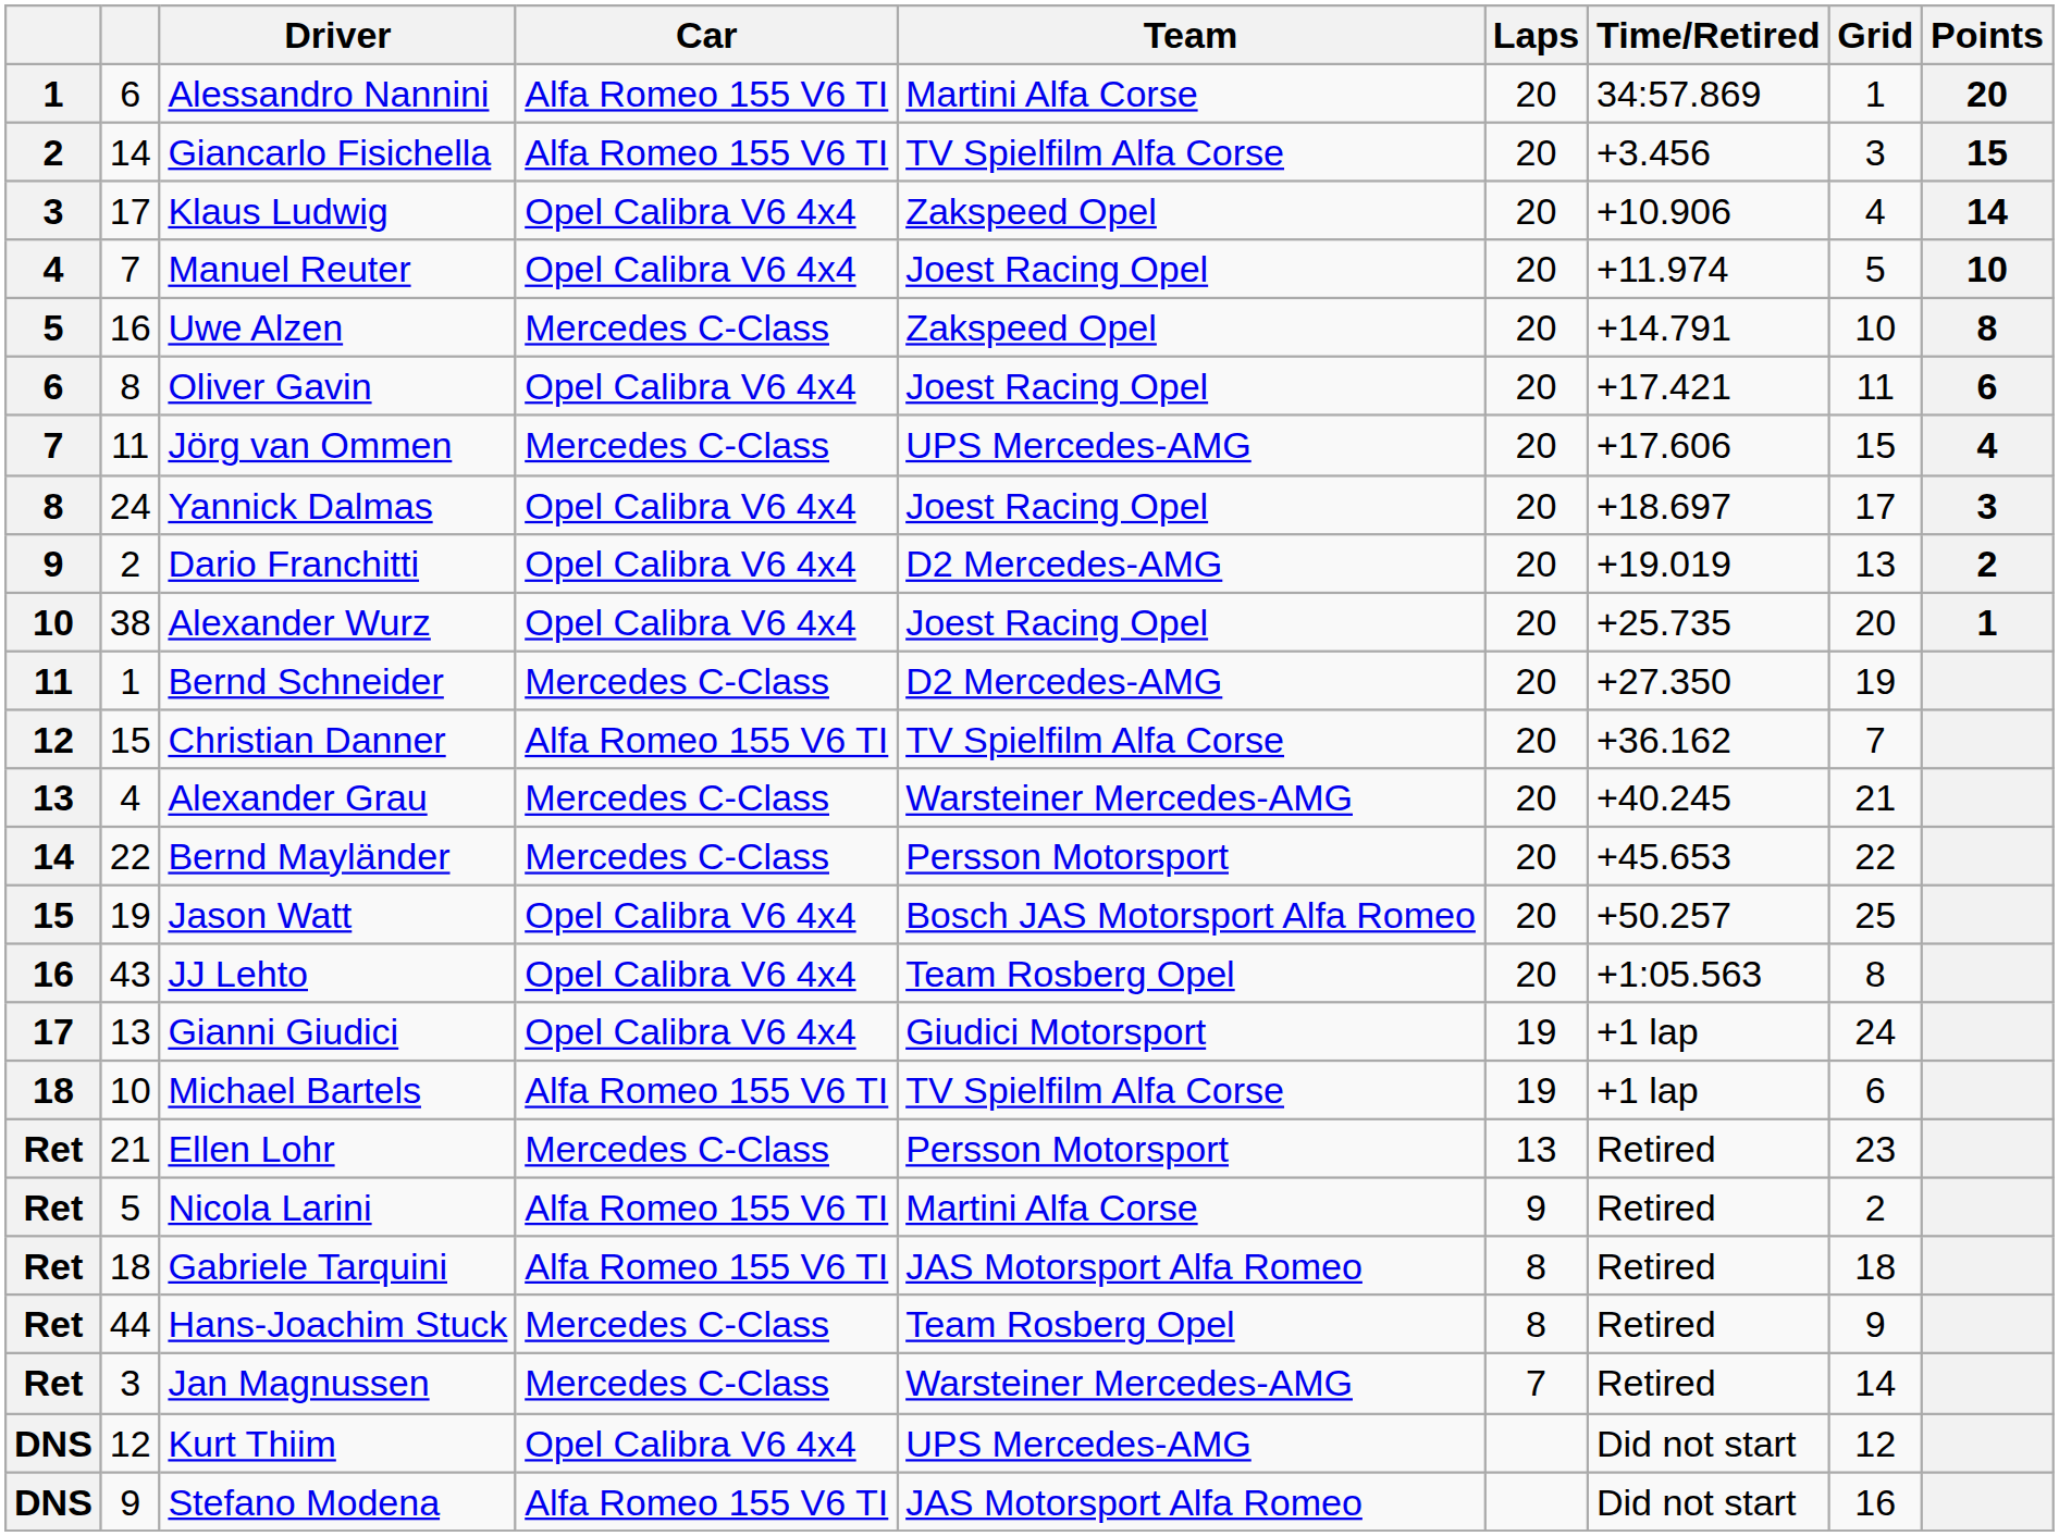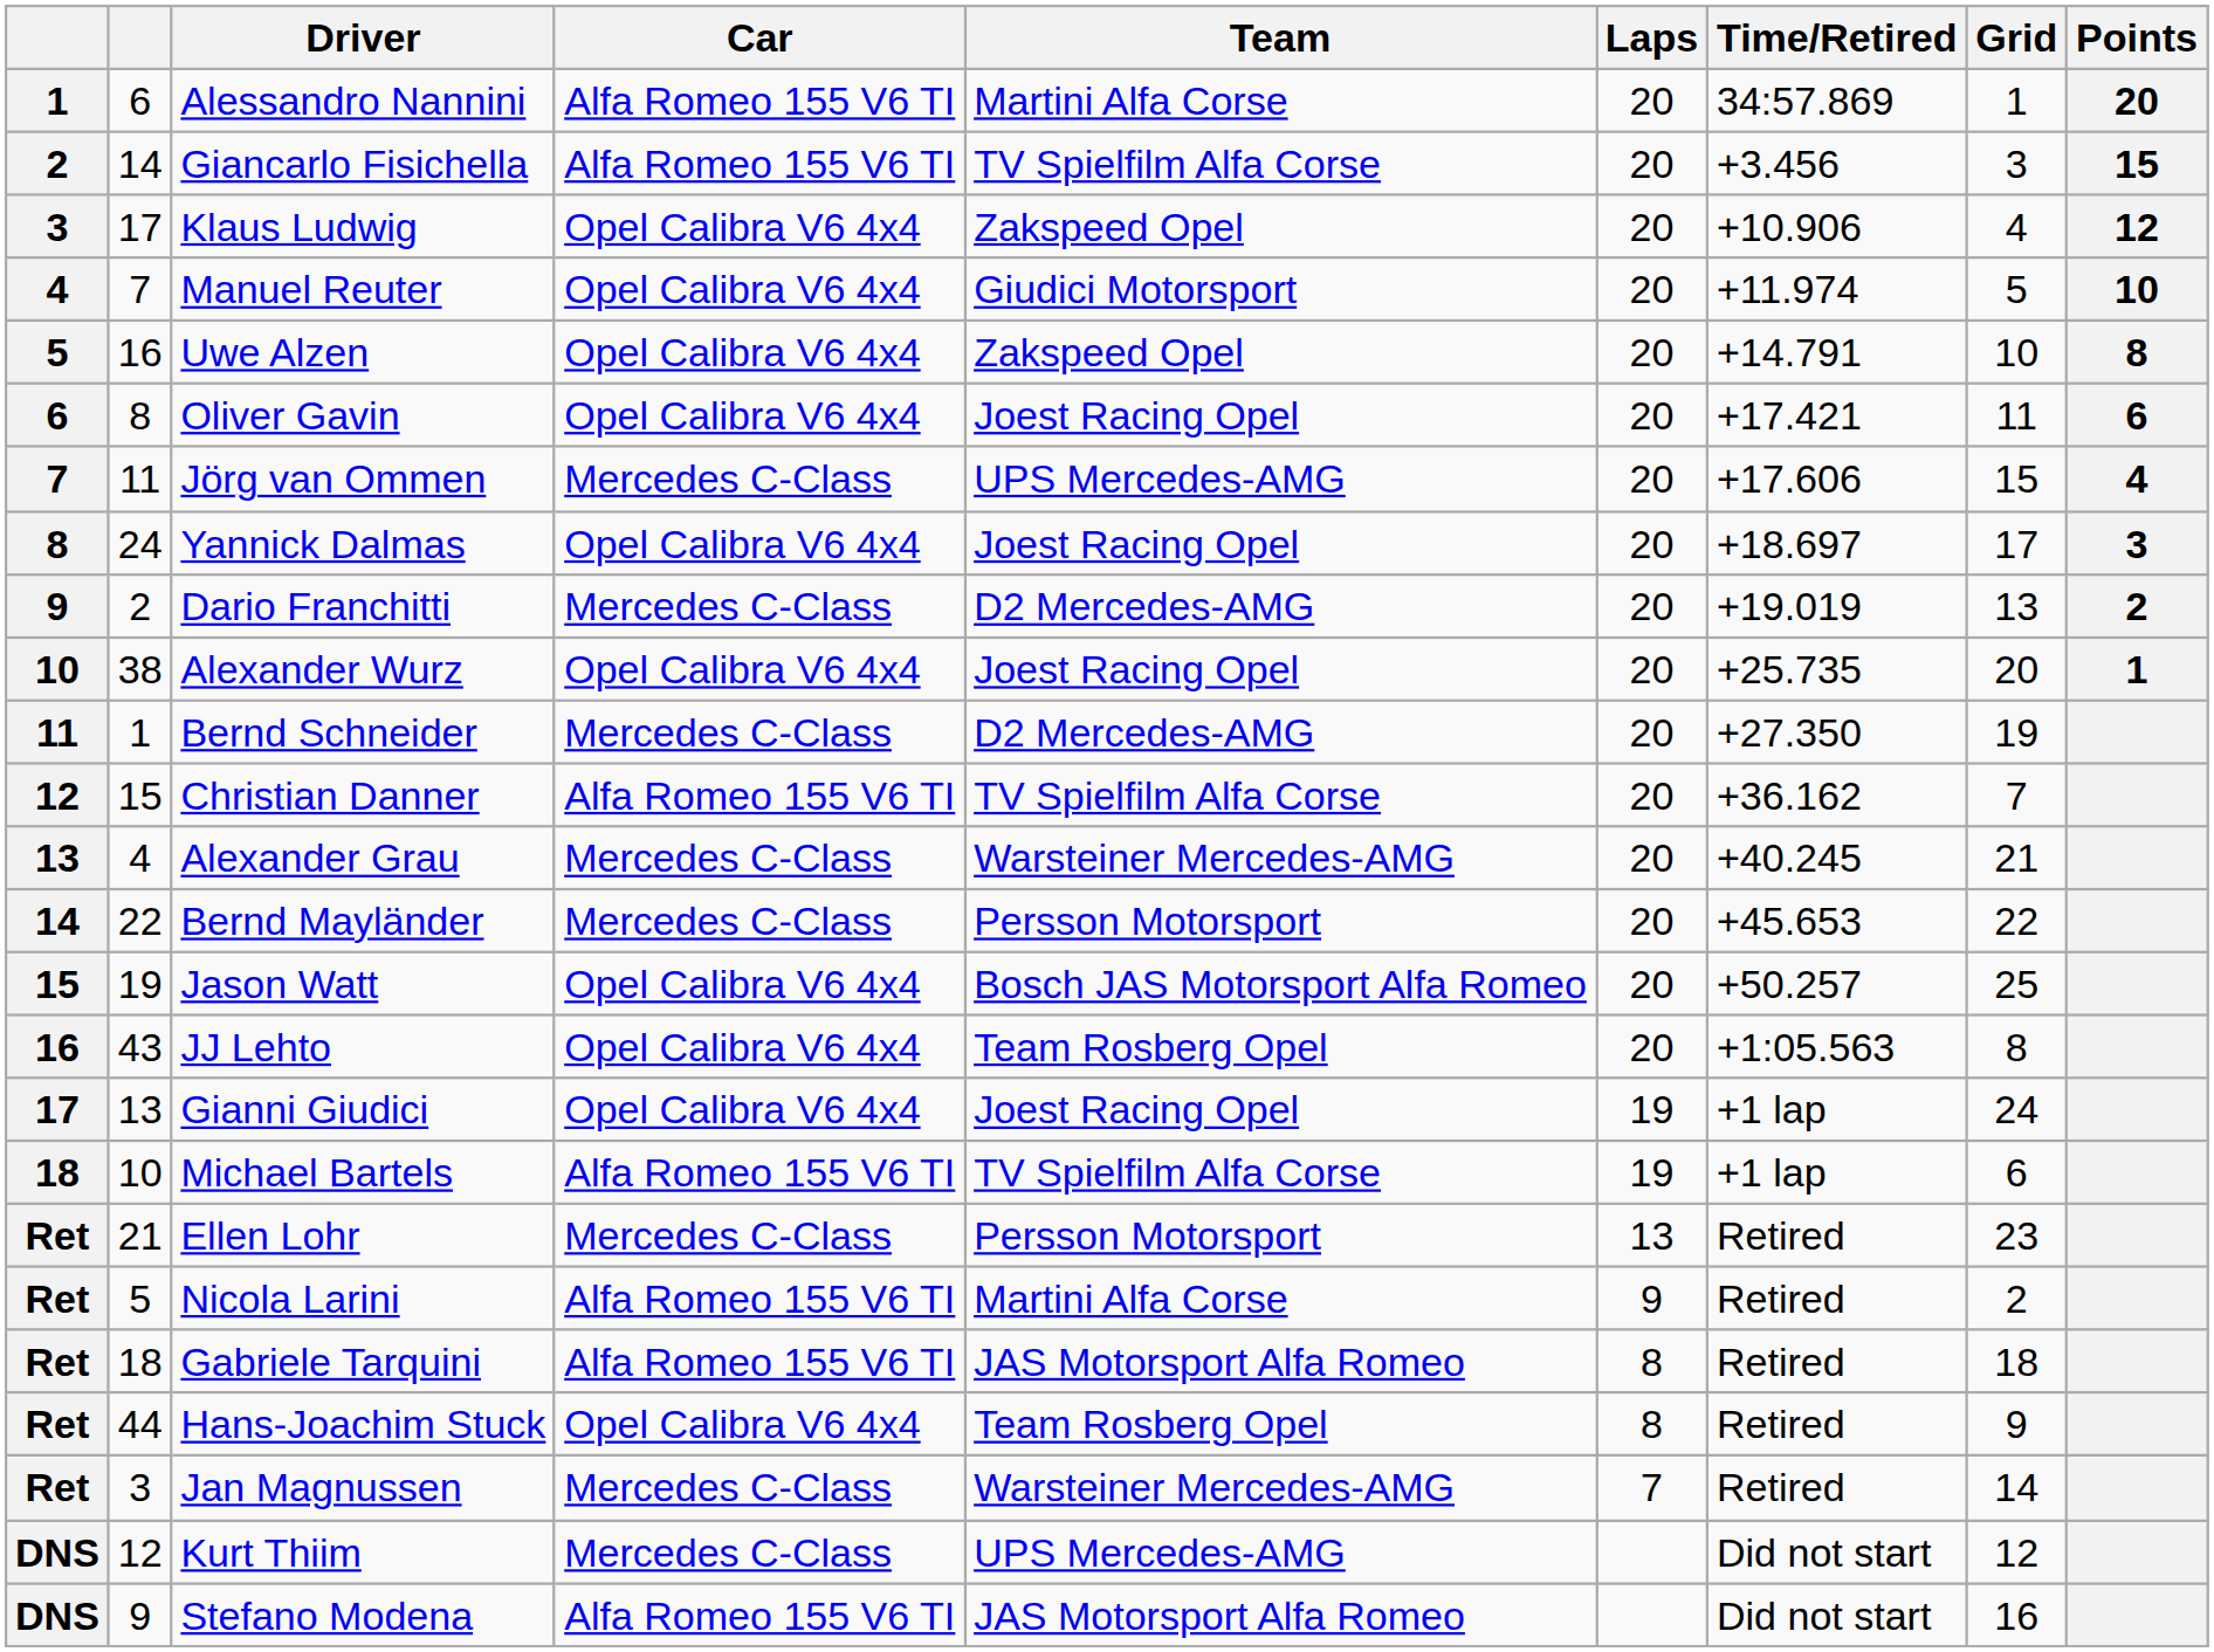Klaus Ludwig | Points: 14 -> 12
Manuel Reuter | Team: Joest Racing Opel -> Giudici Motorsport
Uwe Alzen | Car: Mercedes C-Class -> Opel Calibra V6 4x4
Dario Franchitti | Car: Opel Calibra V6 4x4 -> Mercedes C-Class
Gianni Giudici | Team: Giudici Motorsport -> Joest Racing Opel
Hans-Joachim Stuck | Car: Mercedes C-Class -> Opel Calibra V6 4x4
Kurt Thiim | Car: Opel Calibra V6 4x4 -> Mercedes C-Class
